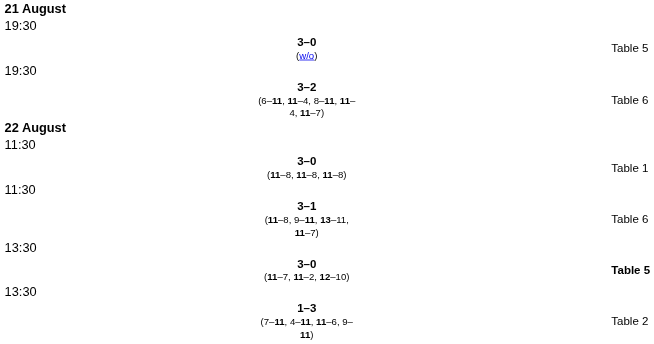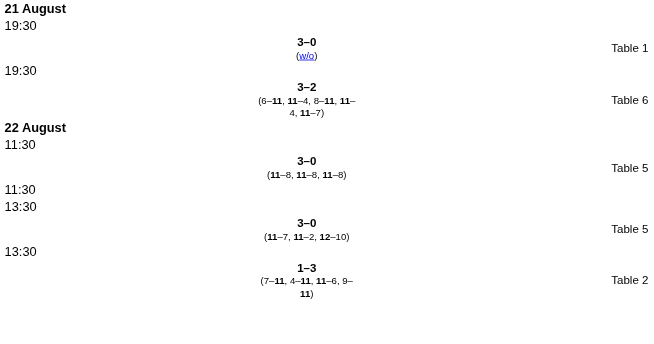3–0 (w/o) | column 4: Table 5 -> Table 1
3–0 (11–8, 11–8, 11–8) | column 4: Table 1 -> Table 5
- row: 3–1 (11–8, 9–11, 13–11, 11–7) | Table 6
3–0 (11–7, 11–2, 12–10) | column 4: bold -> normal
